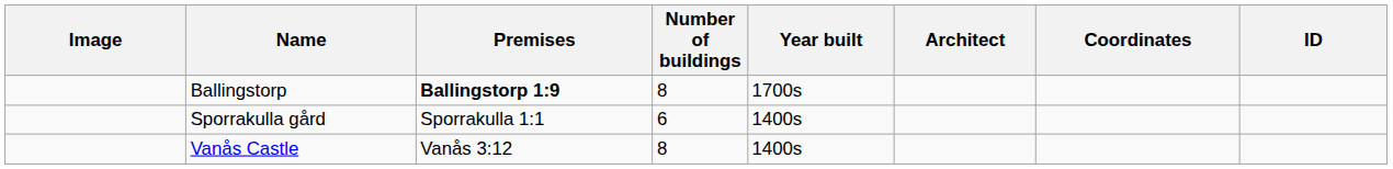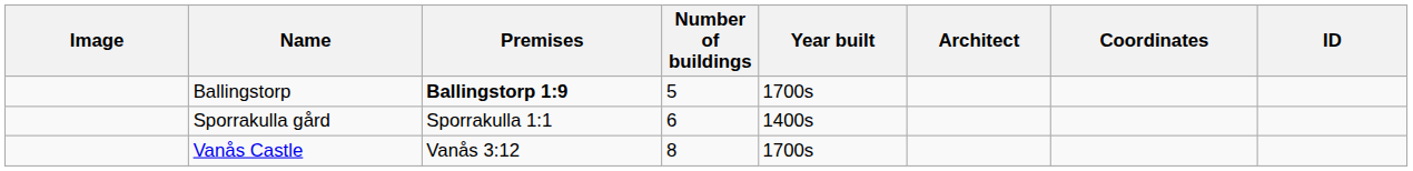Ballingstorp | Number of buildings: 8 -> 5
Vanås Castle | Year built: 1400s -> 1700s
